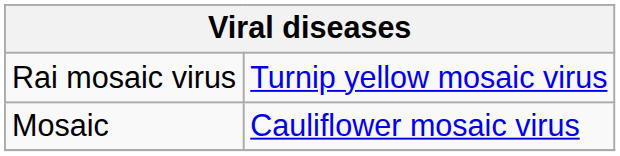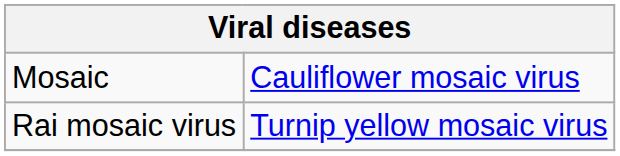rows swapped: Mosaic <-> Rai mosaic virus
